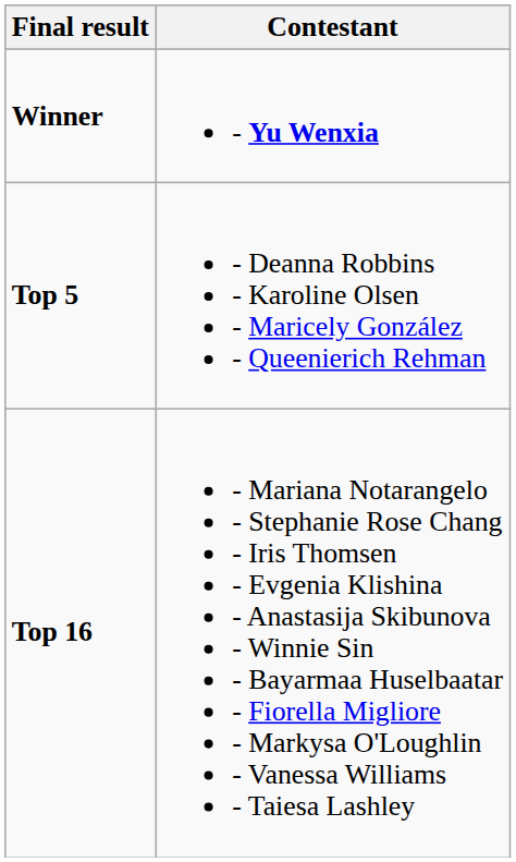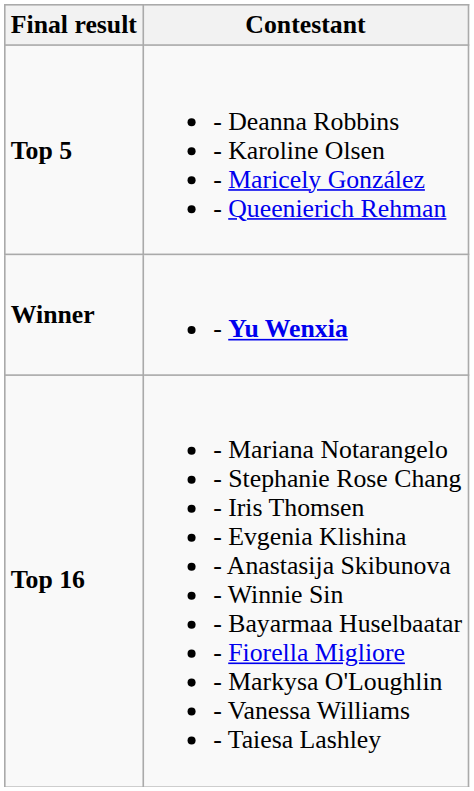rows swapped: Winner <-> Top 5
